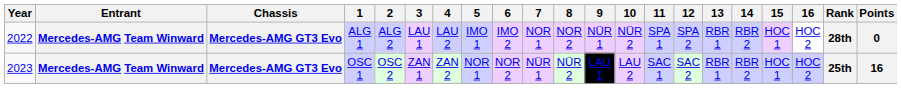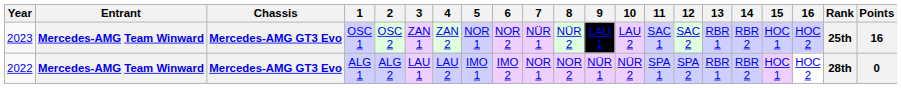rows swapped: ALG 1 <-> OSC 1
